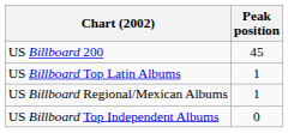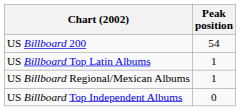US Billboard 200 | Peak position: 45 -> 54
